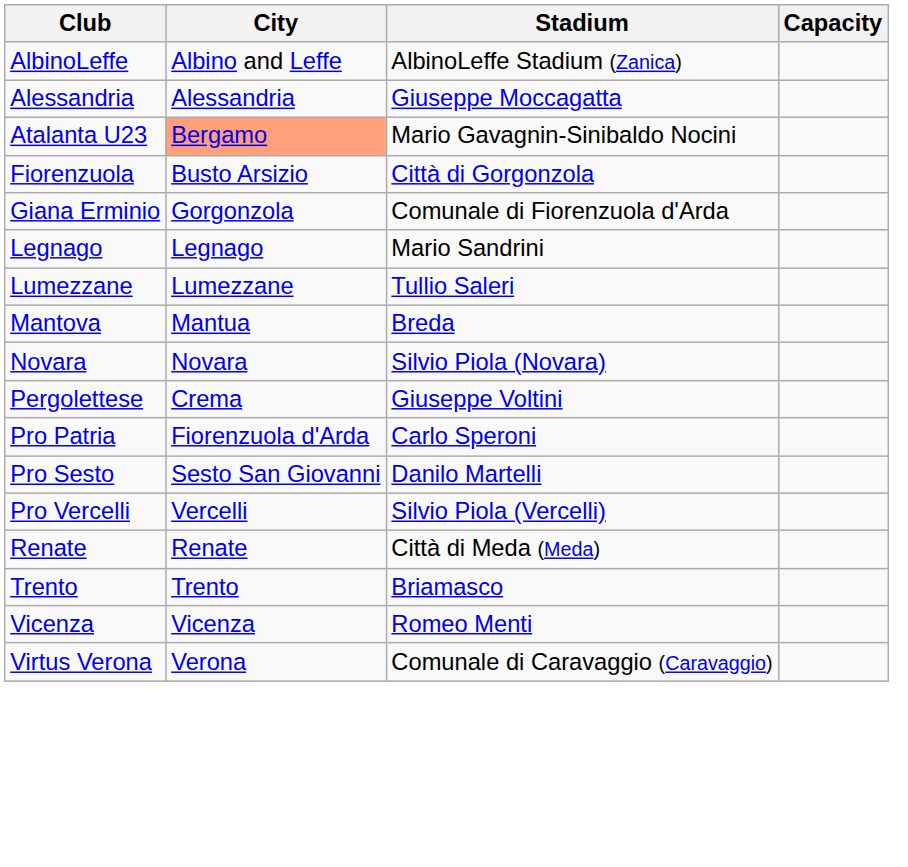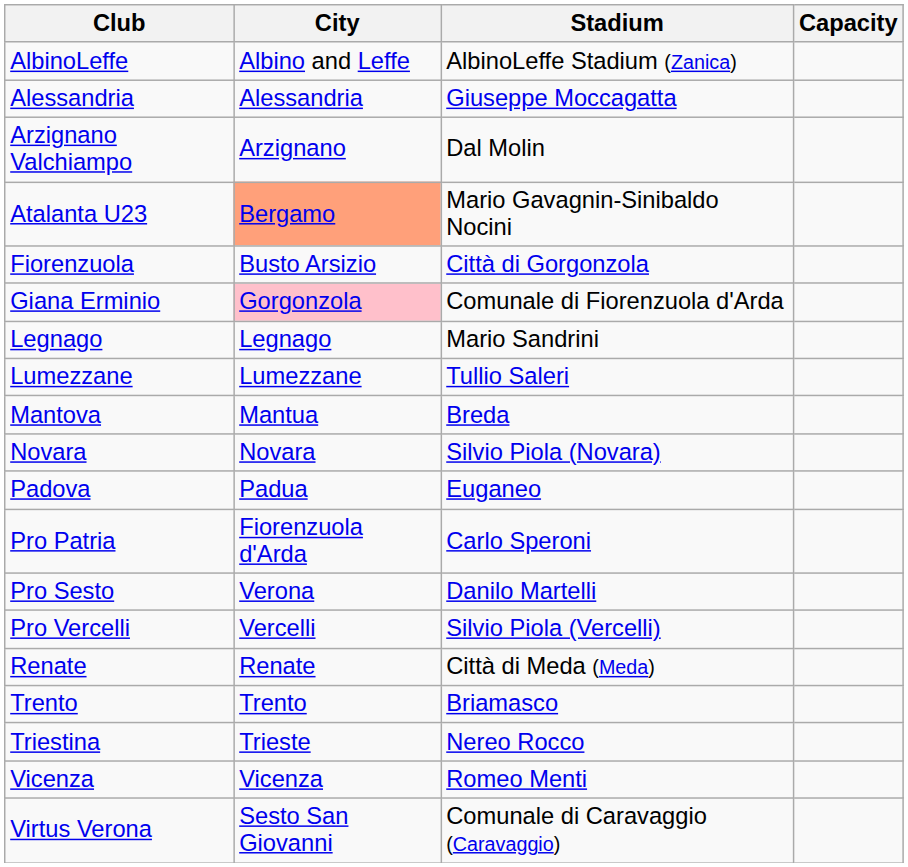+ row: Arzignano Valchiampo | Arzignano | Dal Molin
Giana Erminio | City: no background -> pink background
+ row: Padova | Padua | Euganeo
- row: Pergolettese | Crema | Giuseppe Voltini
Pro Sesto | City: Sesto San Giovanni -> Verona
+ row: Triestina | Trieste | Nereo Rocco
Virtus Verona | City: Verona -> Sesto San Giovanni
